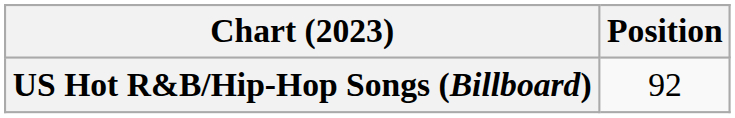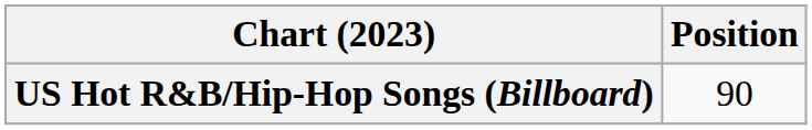US Hot R&B/Hip-Hop Songs (Billboard) | Position: 92 -> 90
